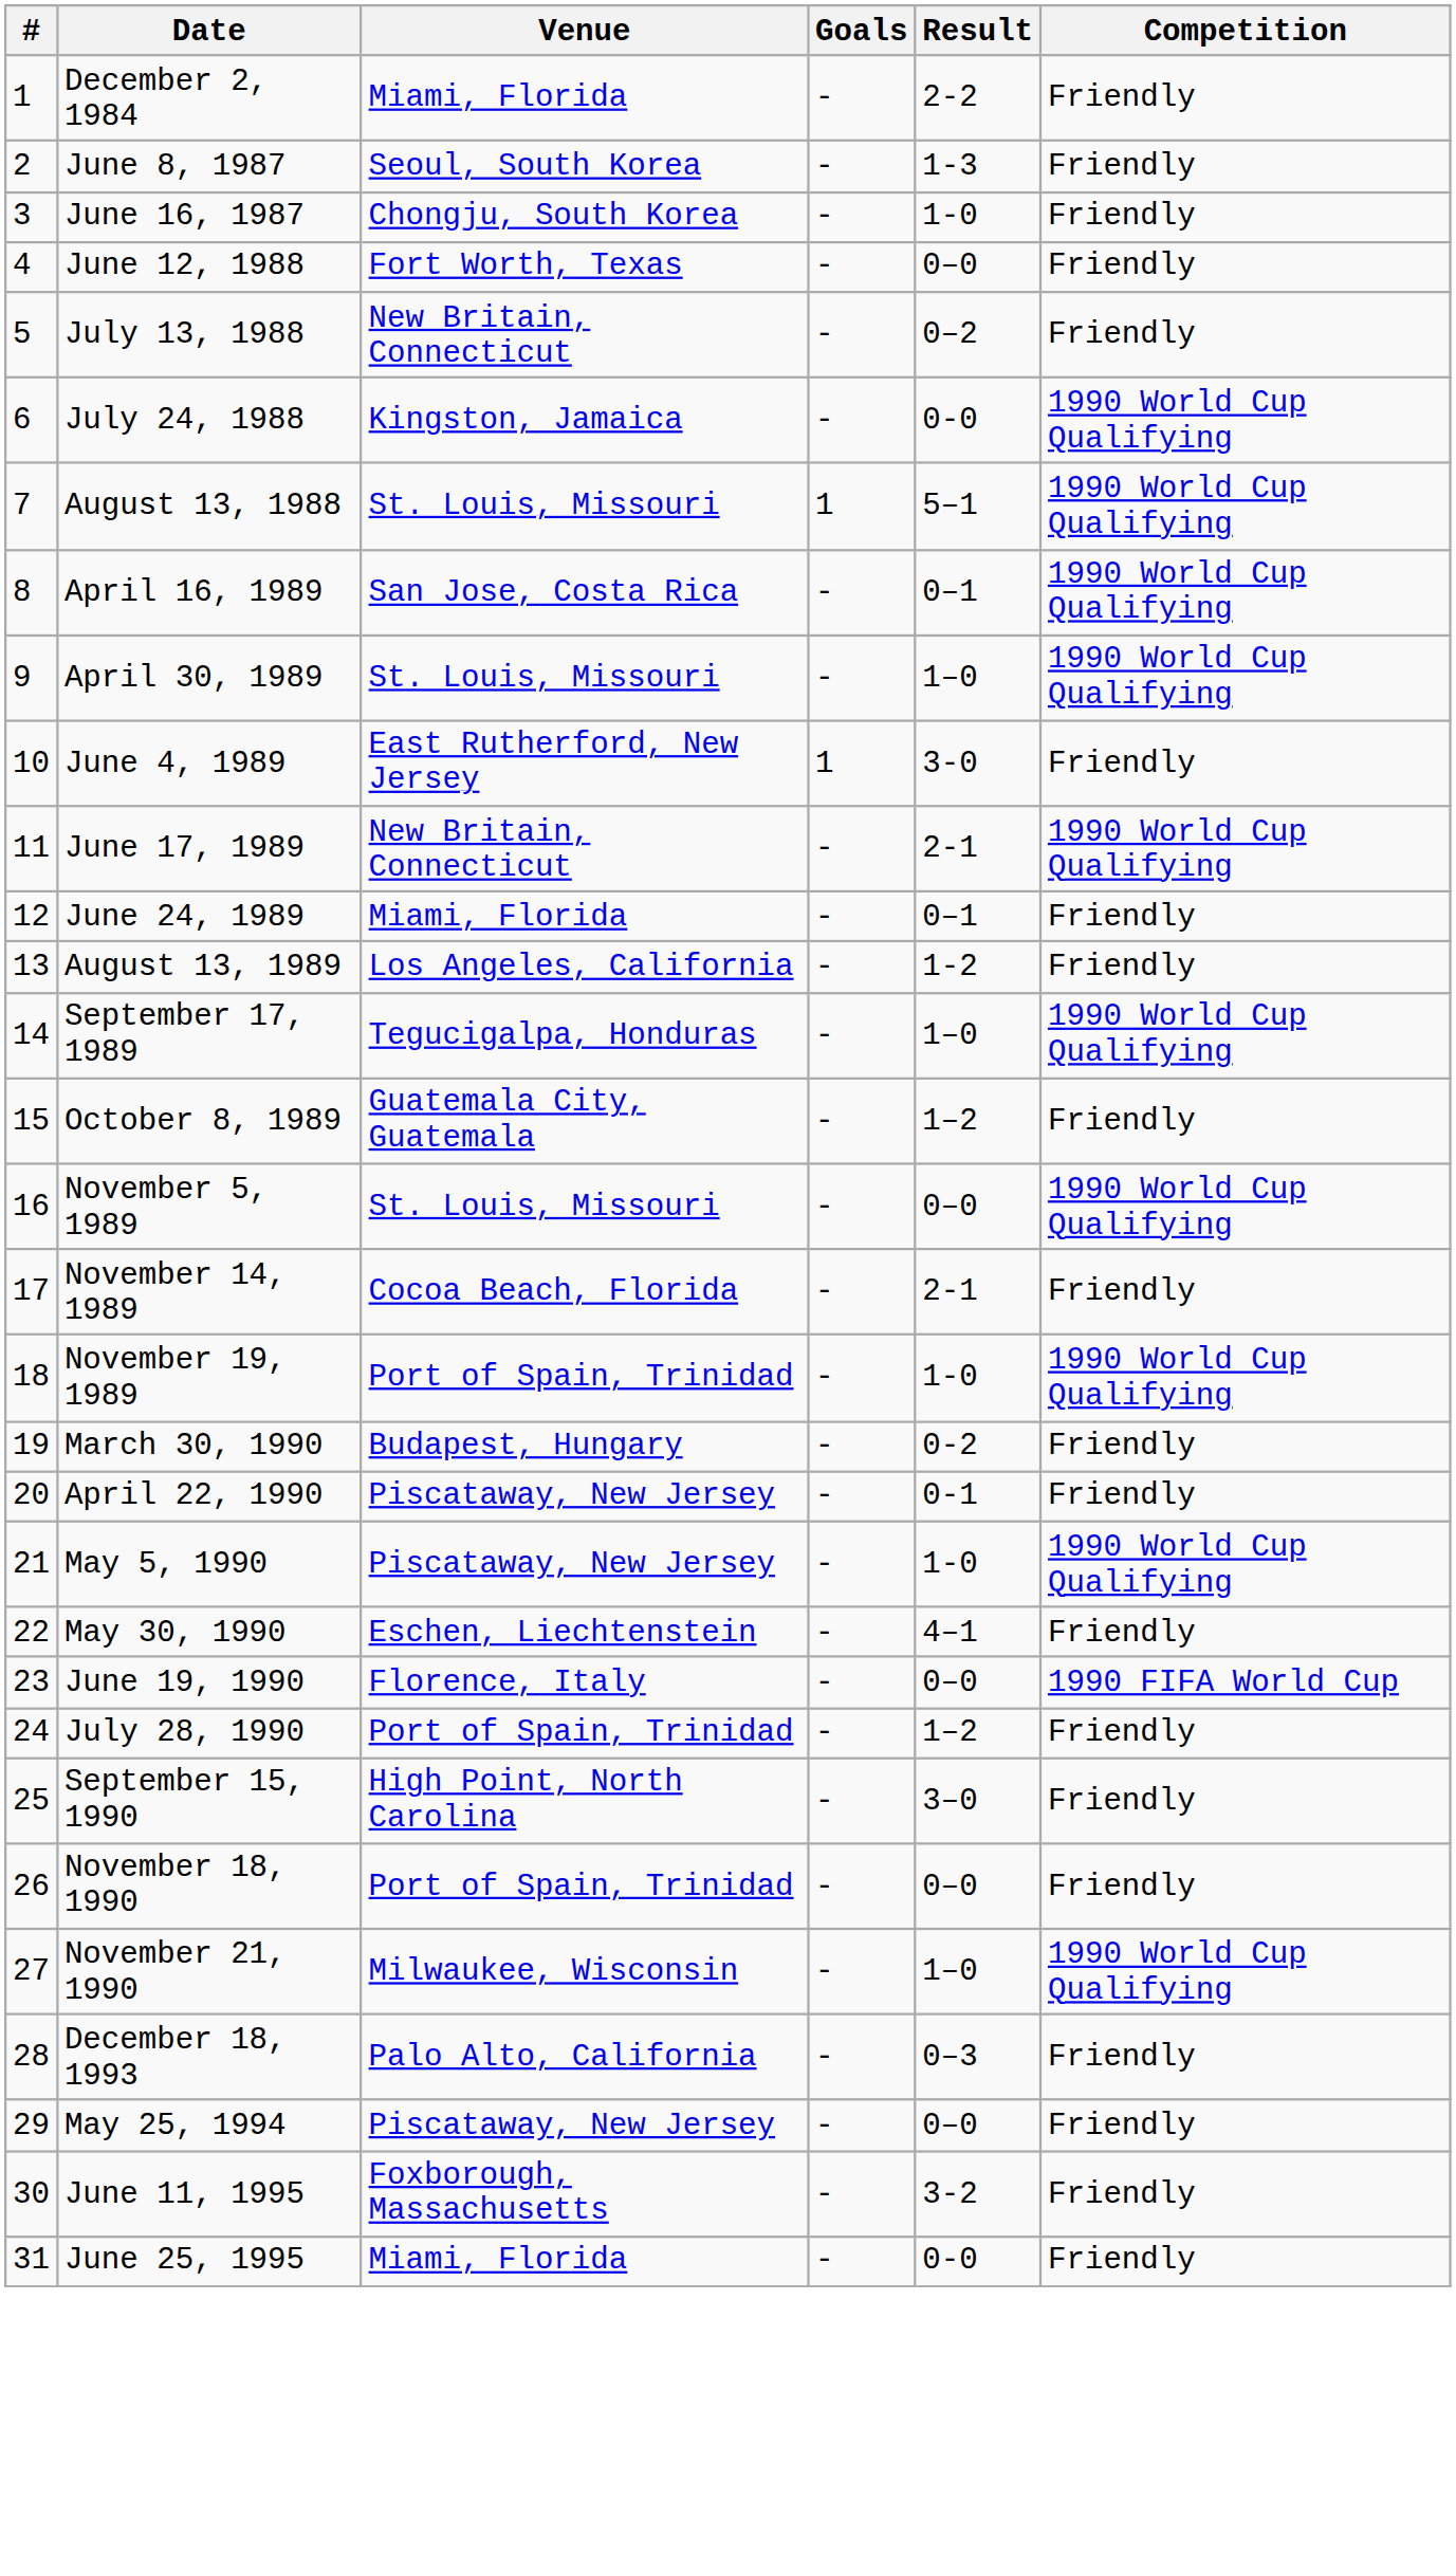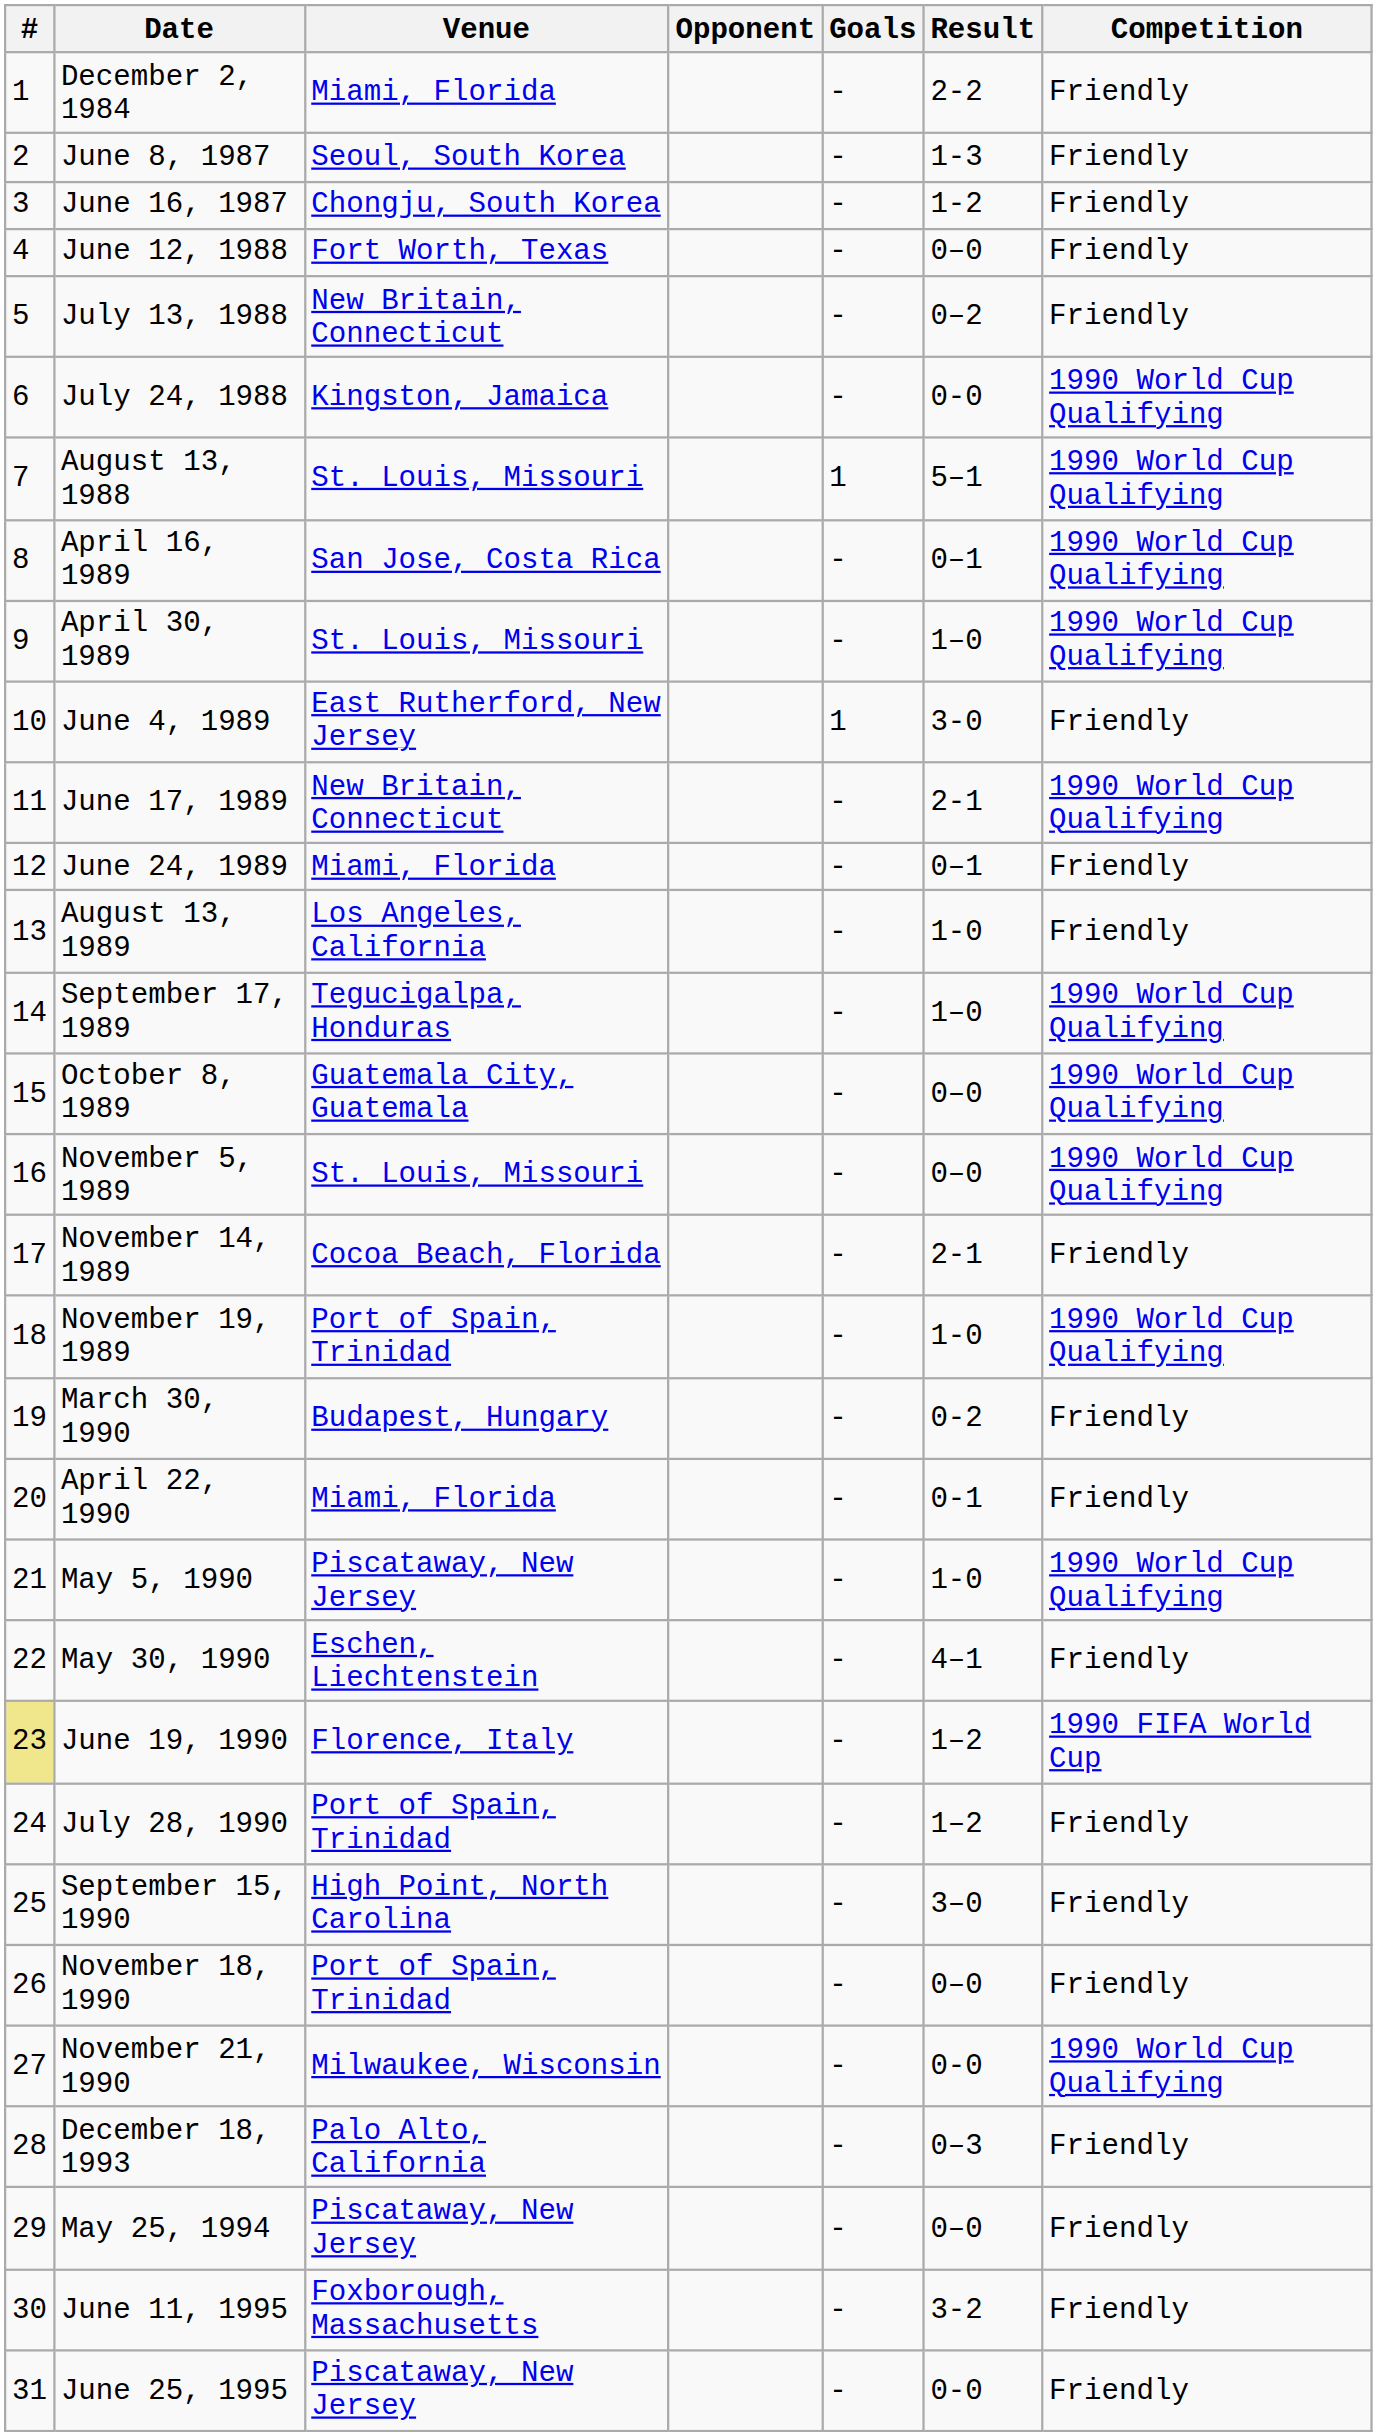+ column: Opponent
June 16, 1987 | Result: 1-0 -> 1-2
August 13, 1989 | Result: 1-2 -> 1-0
October 8, 1989 | Result: 1–2 -> 0–0
October 8, 1989 | Competition: Friendly -> 1990 World Cup Qualifying
April 22, 1990 | Venue: Piscataway, New Jersey -> Miami, Florida
June 19, 1990 | #: no background -> khaki background
June 19, 1990 | Result: 0–0 -> 1–2
November 21, 1990 | Result: 1–0 -> 0-0
June 25, 1995 | Venue: Miami, Florida -> Piscataway, New Jersey
